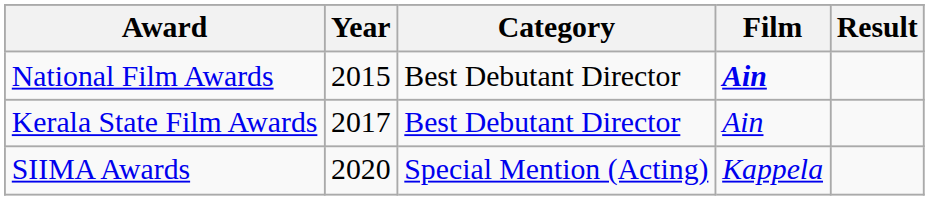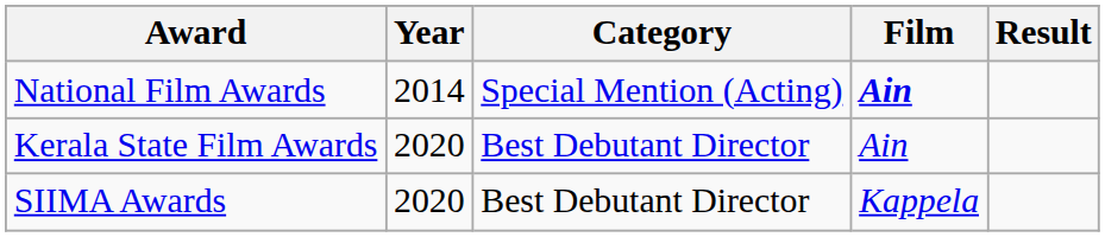National Film Awards | Year: 2015 -> 2014
National Film Awards | Category: Best Debutant Director -> Special Mention (Acting)
Kerala State Film Awards | Year: 2017 -> 2020
SIIMA Awards | Category: Special Mention (Acting) -> Best Debutant Director
